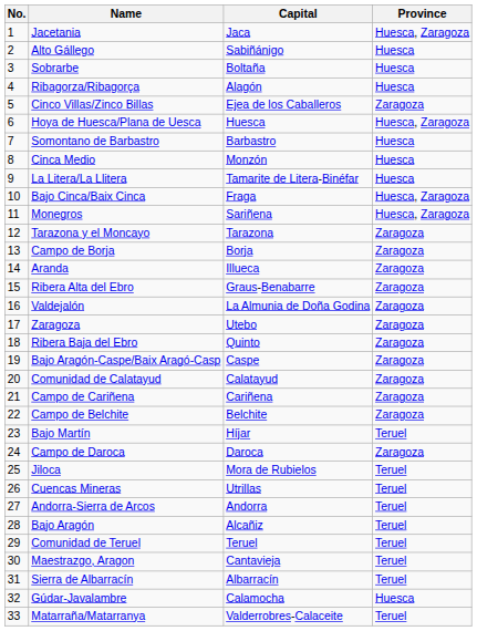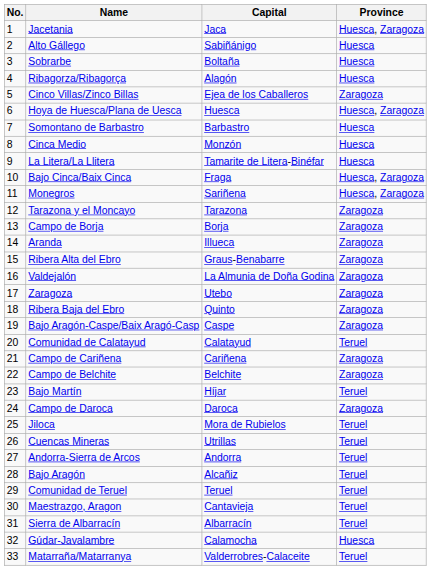Comunidad de Calatayud | Province: Zaragoza -> Teruel
